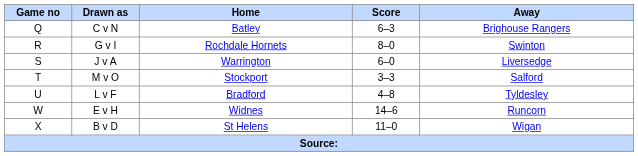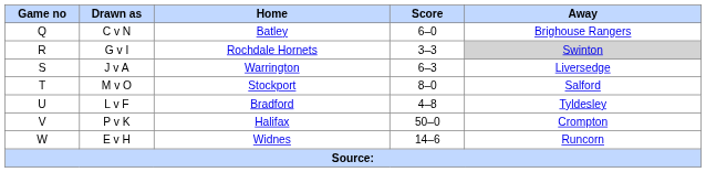C v N | Score: 6–3 -> 6–0
G v I | Score: 8–0 -> 3–3
G v I | Away: no background -> lightgrey background
J v A | Score: 6–0 -> 6–3
M v O | Score: 3–3 -> 8–0
+ row: V | P v K | Halifax | 50–0 | Crompton
- row: X | B v D | St Helens | 11–0 | Wigan
